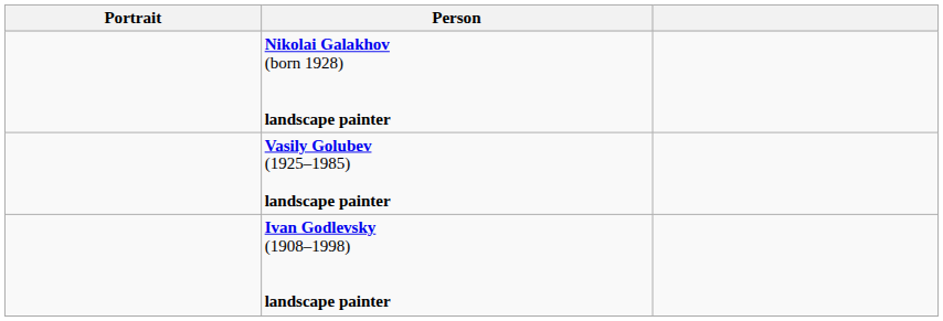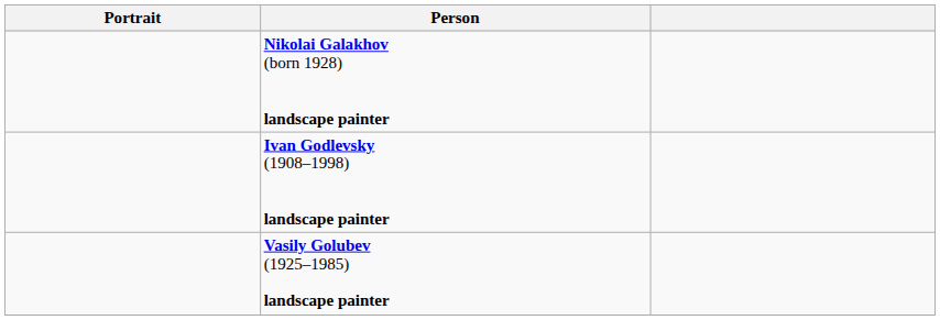rows swapped: Ivan Godlevsky (1908–1998) landscape painter <-> Vasily Golubev (1925–1985) landscape painter
